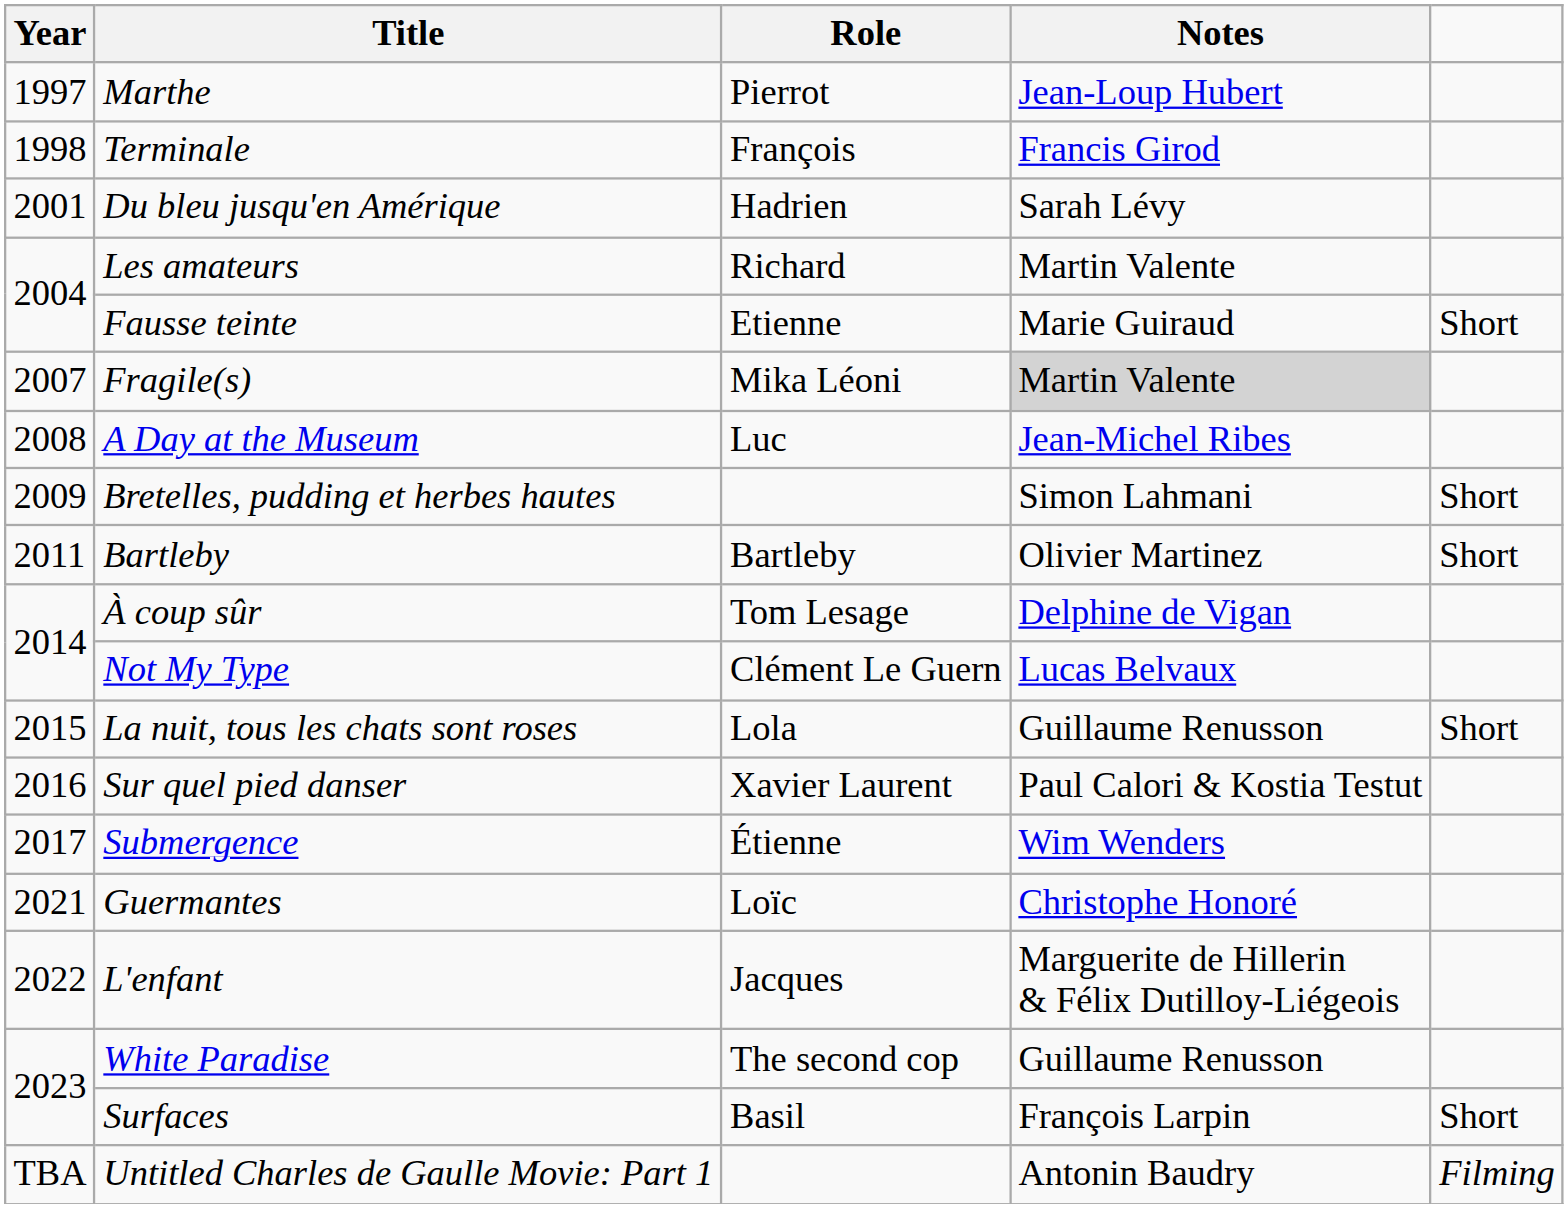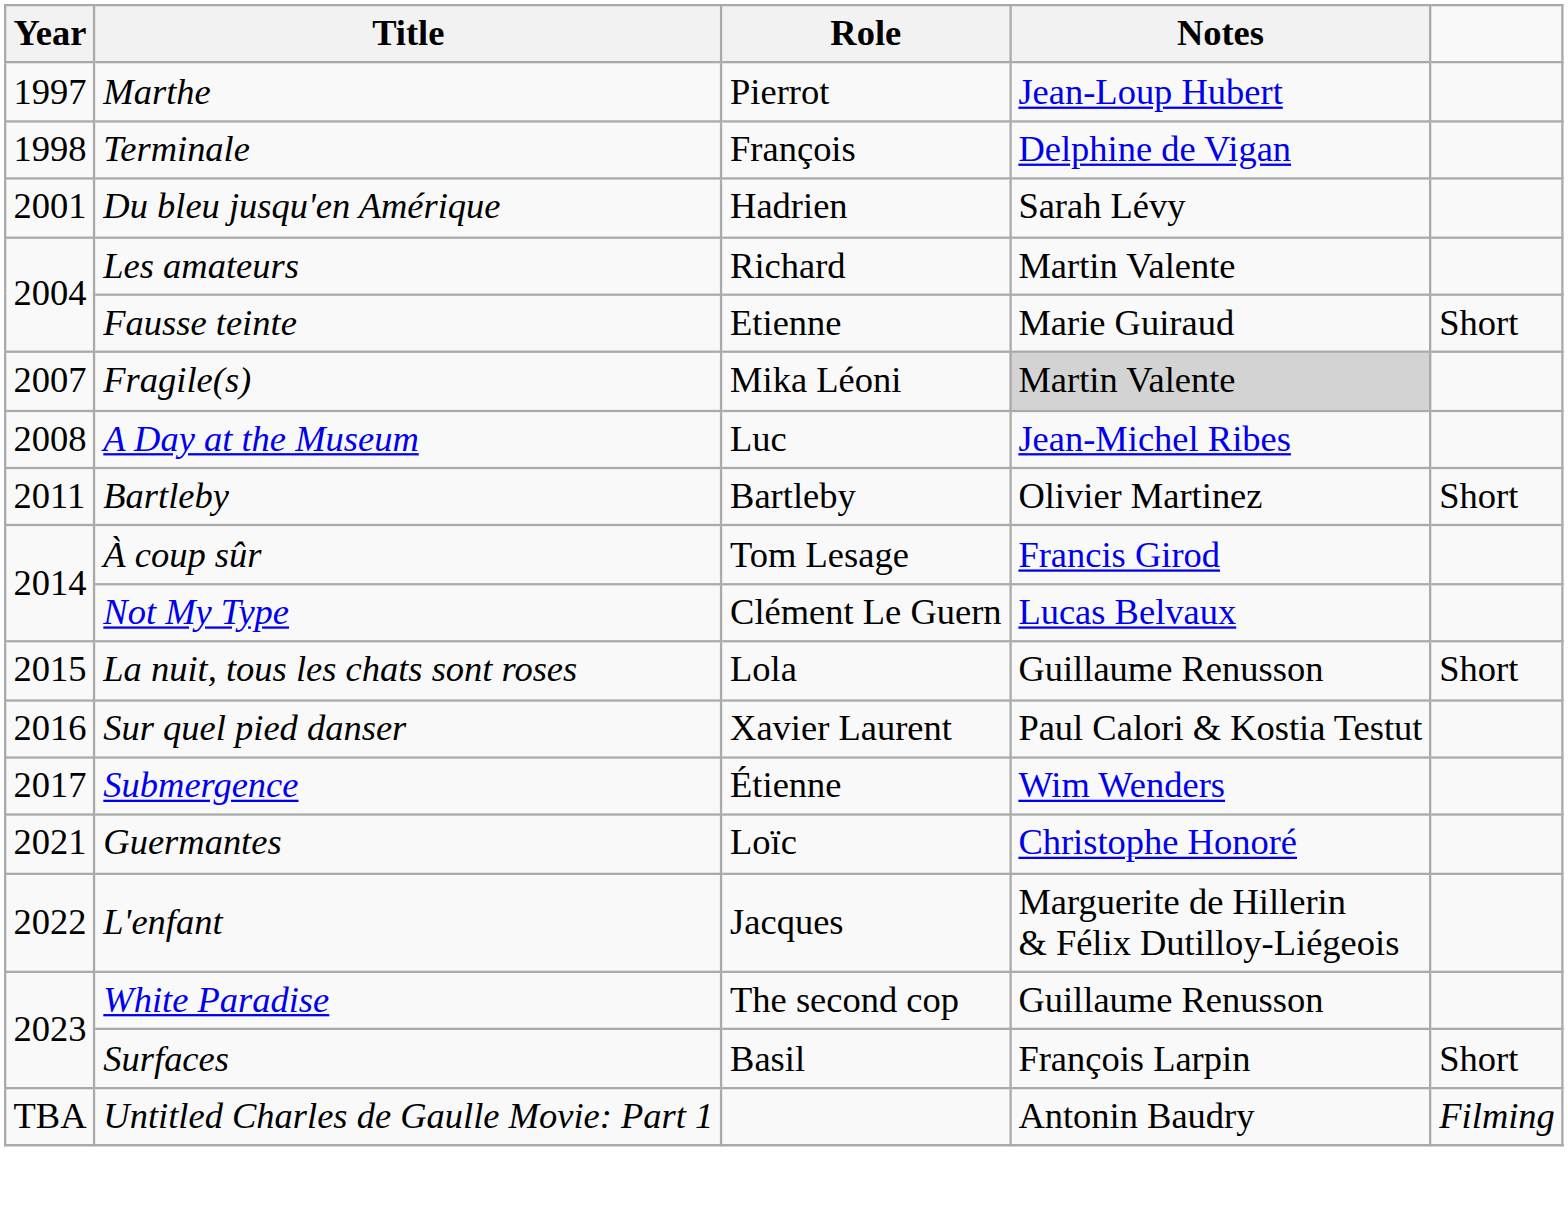Terminale | Notes: Francis Girod -> Delphine de Vigan
- row: 2009 | Bretelles, pudding et herbes hautes | Simon Lahmani | Short
À coup sûr | Notes: Delphine de Vigan -> Francis Girod
